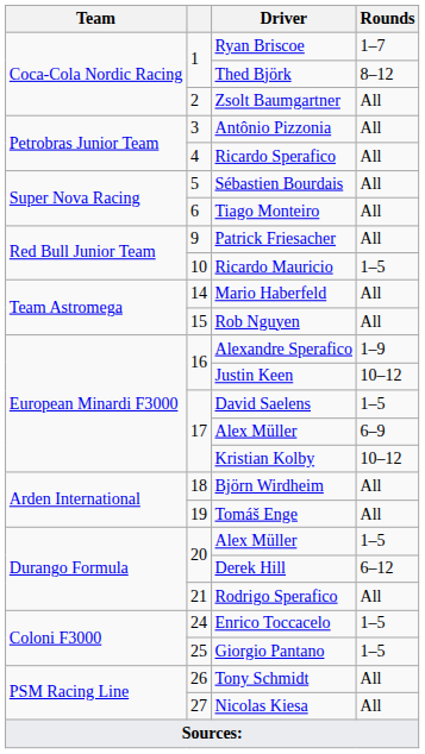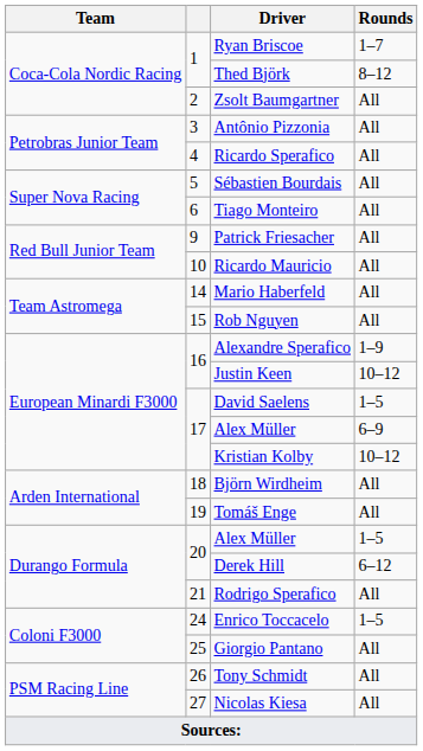Ricardo Mauricio | Rounds: 1–5 -> All
Giorgio Pantano | Rounds: 1–5 -> All
